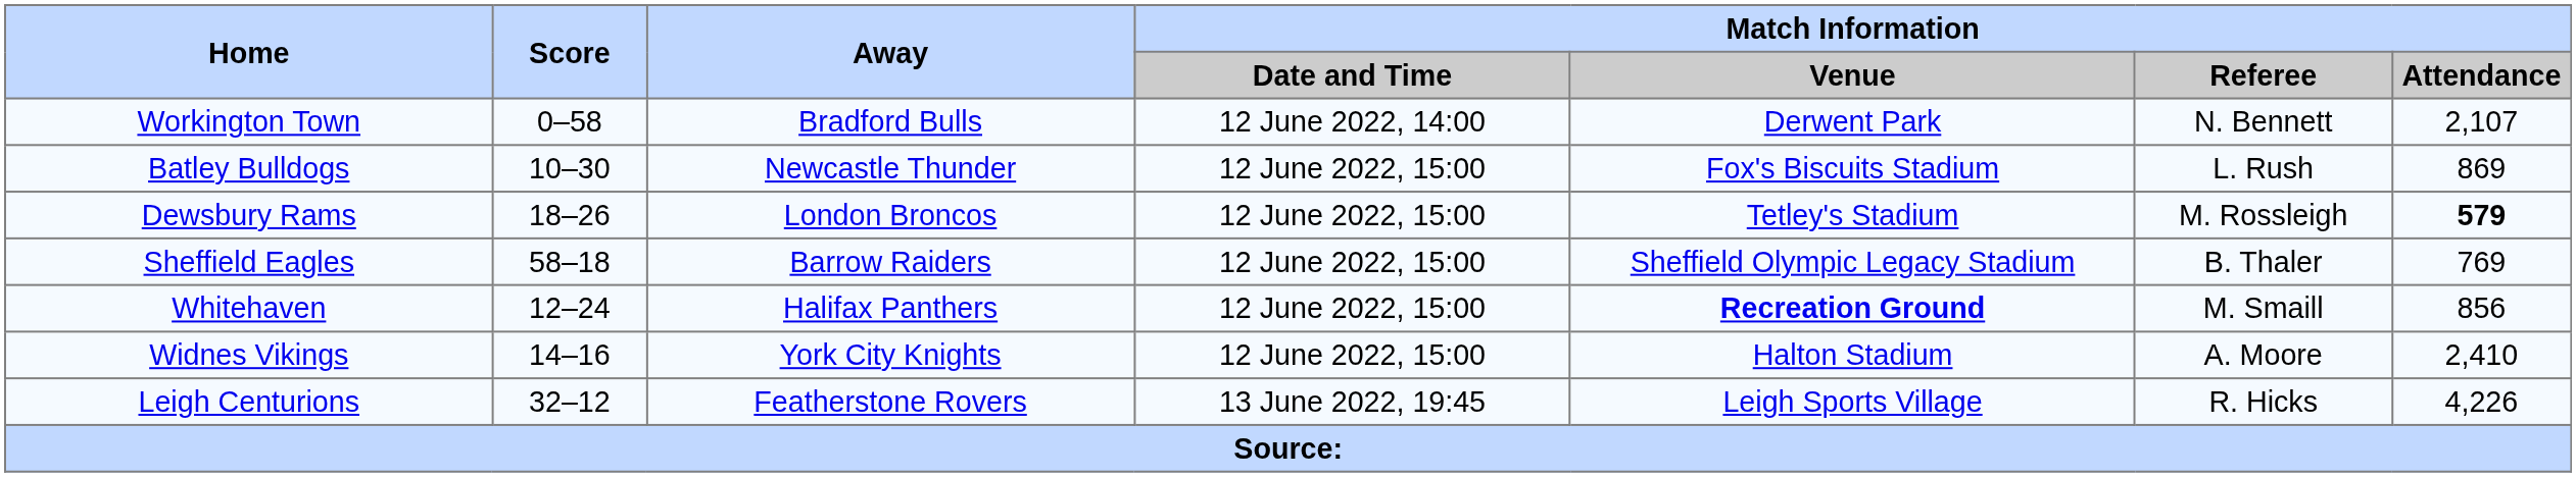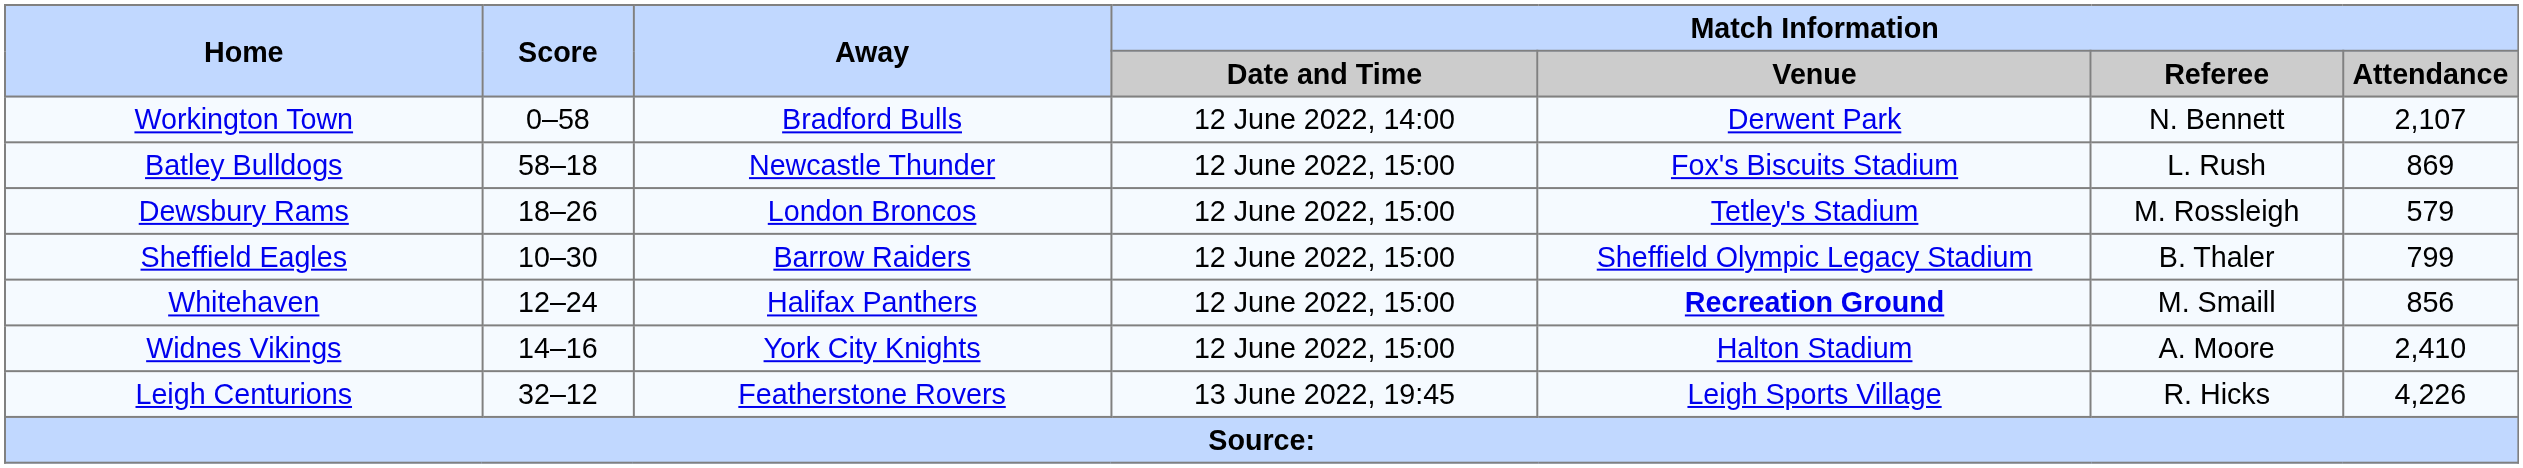Batley Bulldogs | Score: 10–30 -> 58–18
Dewsbury Rams | Match Information / Attendance: bold -> normal
Sheffield Eagles | Score: 58–18 -> 10–30
Sheffield Eagles | Match Information / Attendance: 769 -> 799
